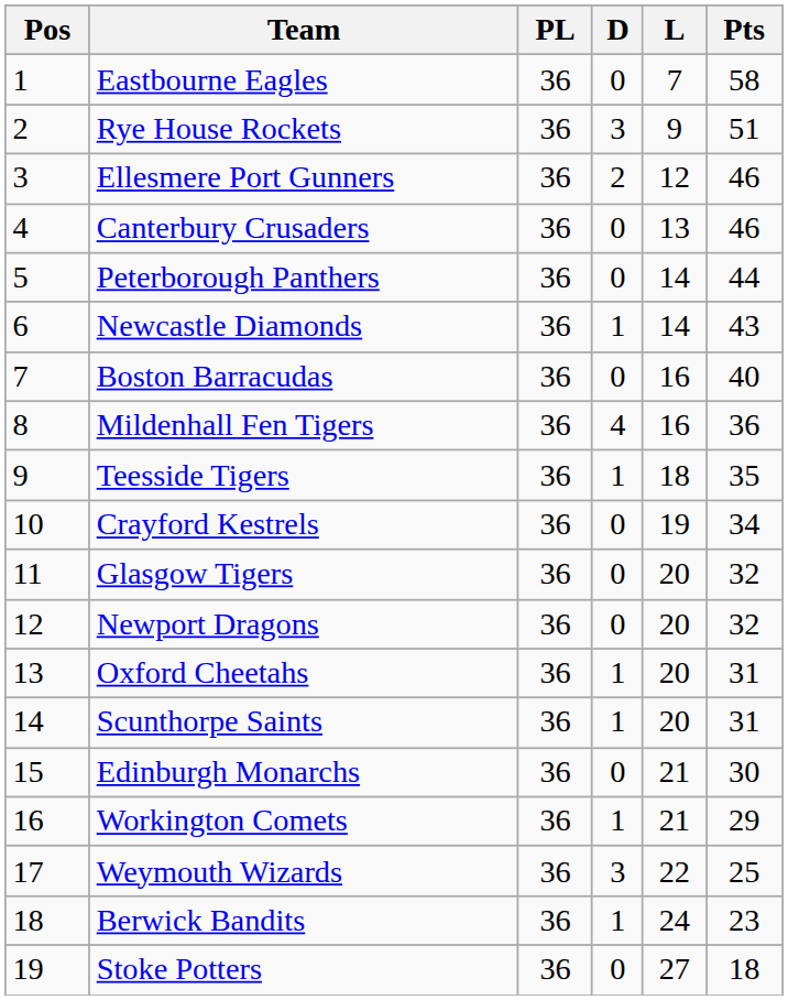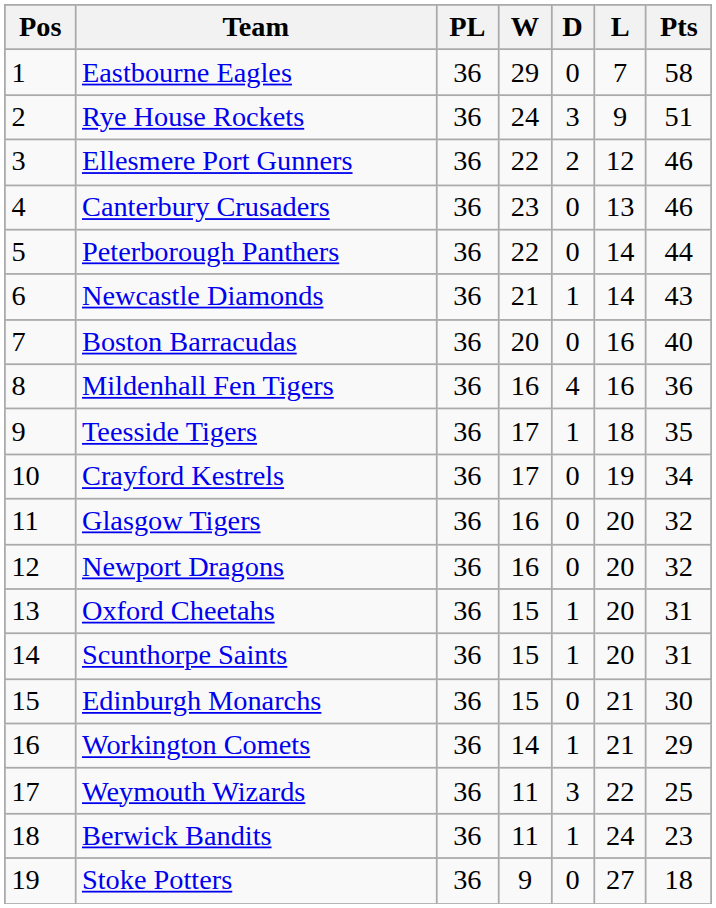+ column: W | 29 | 24 | 22 | 23 | 22 | 21 | 20 | 16 | 17 | 17 | 16 | 16 | 15 | 15 | 15 | 14 | 11 | 11 | 9
